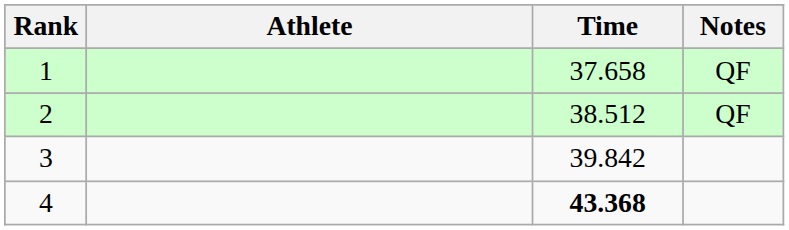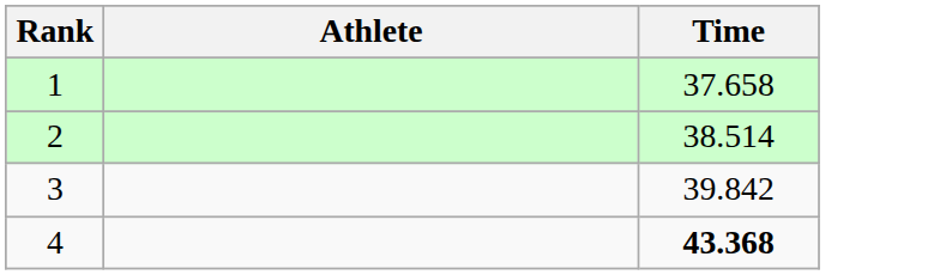- column: Notes | QF | QF
2 | Time: 38.512 -> 38.514
